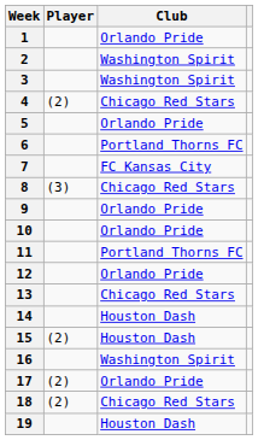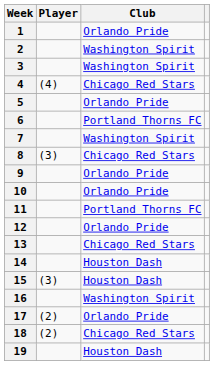4 | Player: (2) -> (4)
7 | Club: FC Kansas City -> Washington Spirit
15 | Player: (2) -> (3)
